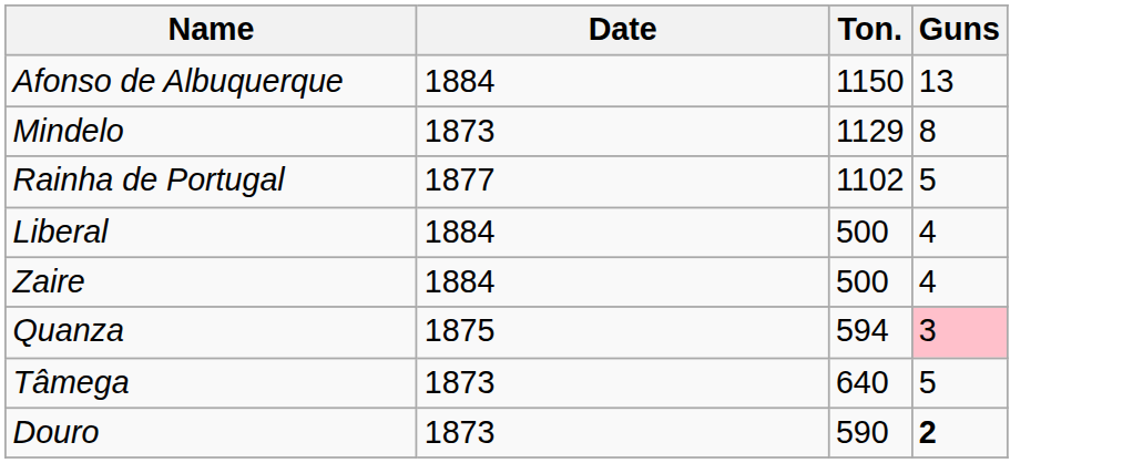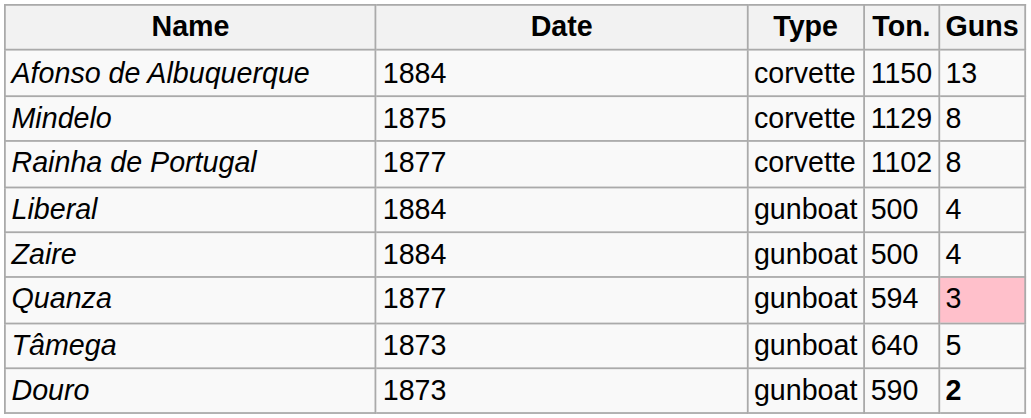+ column: Type | corvette | corvette | corvette | gunboat | gunboat | gunboat | gunboat | gunboat
Mindelo | Date: 1873 -> 1875
Rainha de Portugal | Guns: 5 -> 8
Quanza | Date: 1875 -> 1877
